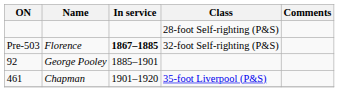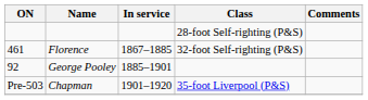Florence | ON: Pre-503 -> 461
Florence | In service: bold -> normal
Chapman | ON: 461 -> Pre-503
